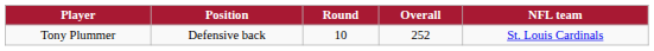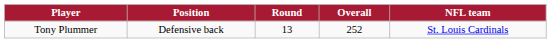Tony Plummer | Round: 10 -> 13
